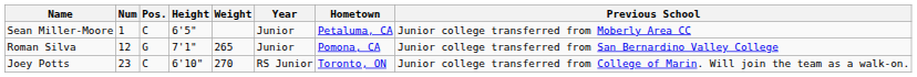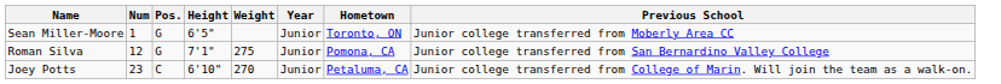Sean Miller-Moore | Pos.: C -> G
Sean Miller-Moore | Hometown: Petaluma, CA -> Toronto, ON
Roman Silva | Weight: 265 -> 275
Joey Potts | Year: RS Junior -> Junior
Joey Potts | Hometown: Toronto, ON -> Petaluma, CA
